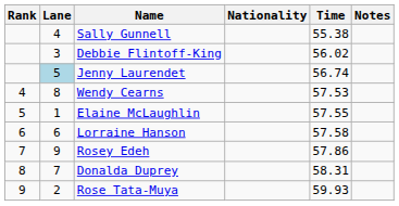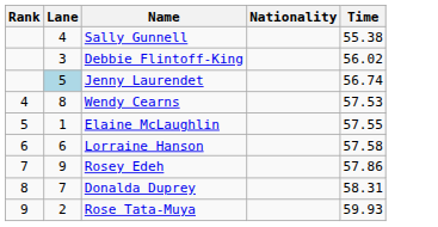- column: Notes
